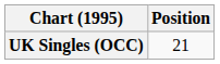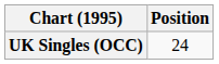UK Singles (OCC) | Position: 21 -> 24
